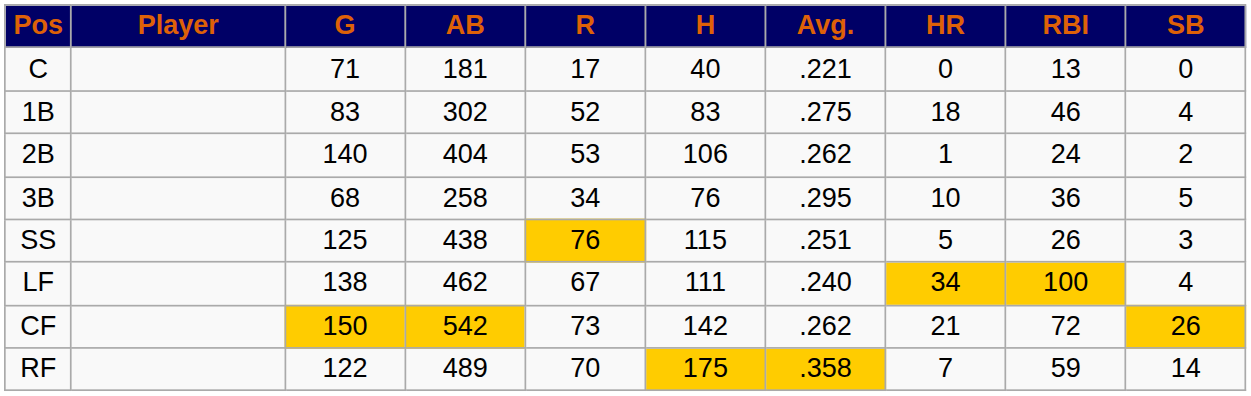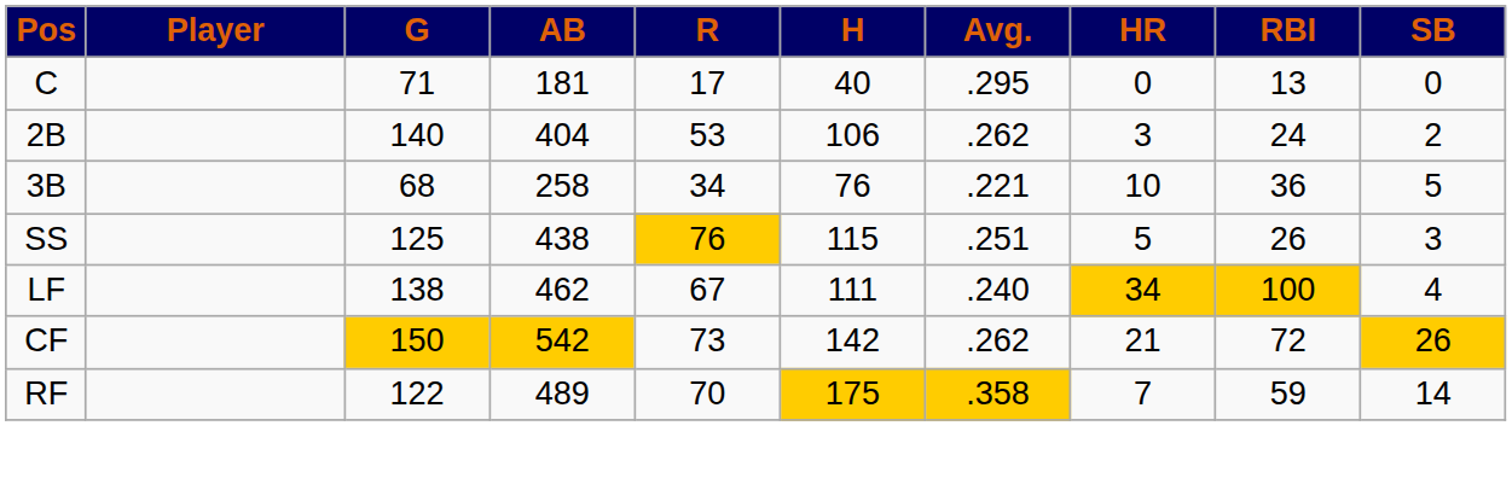C | Avg.: .221 -> .295
- row: 1B | 83 | 302 | 52 | 83 | .275 | 18 | 46 | 4
2B | HR: 1 -> 3
3B | Avg.: .295 -> .221
